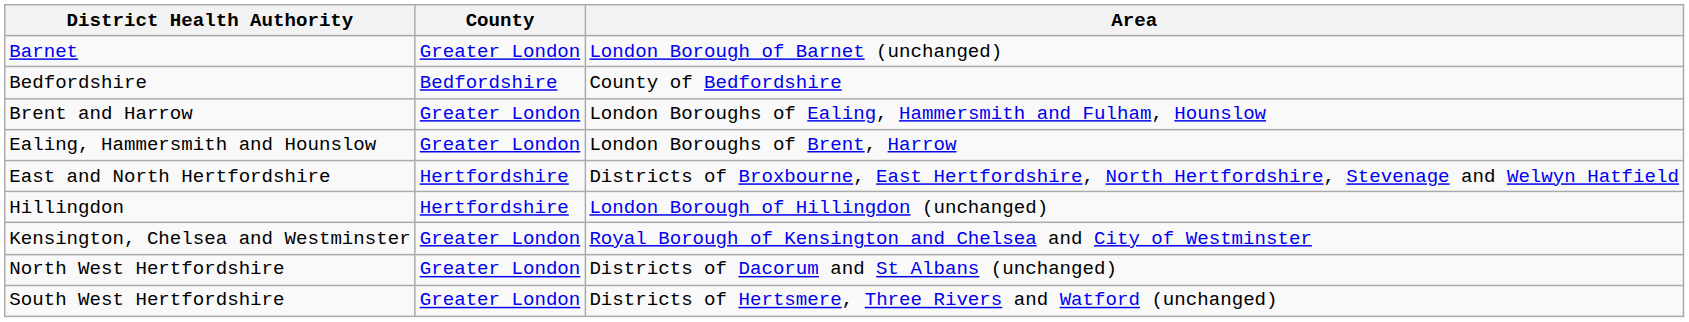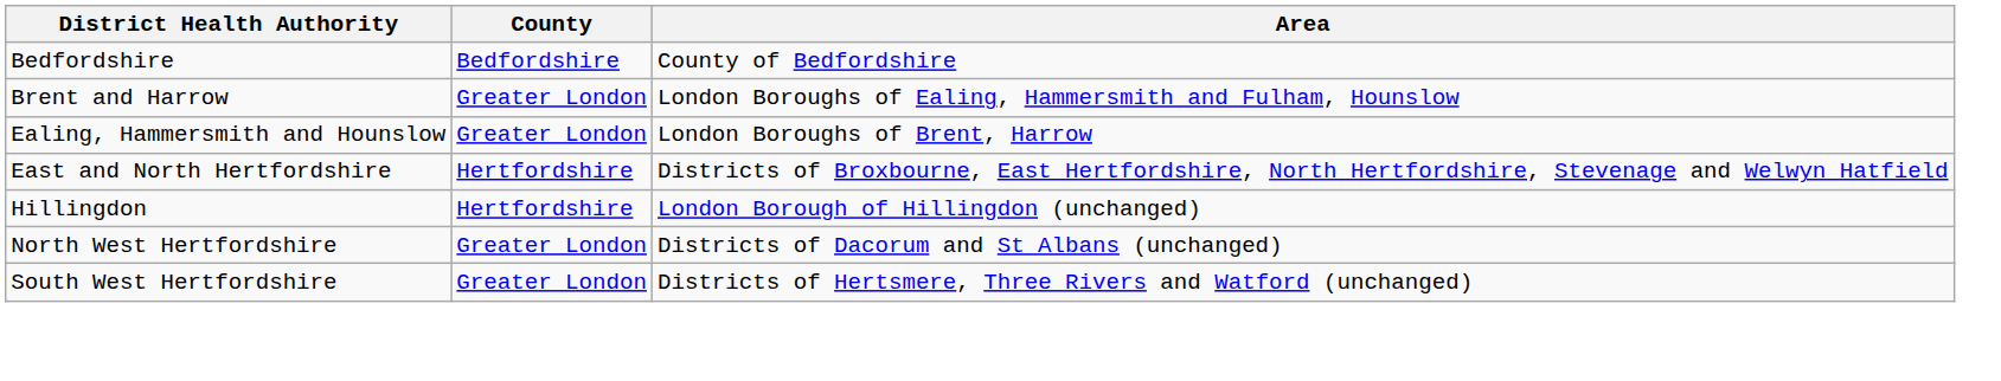- row: Barnet | Greater London | London Borough of Barnet (unchanged)
- row: Kensington, Chelsea and Westminster | Greater London | Royal Borough of Kensington and Chelsea and City of Westminster
